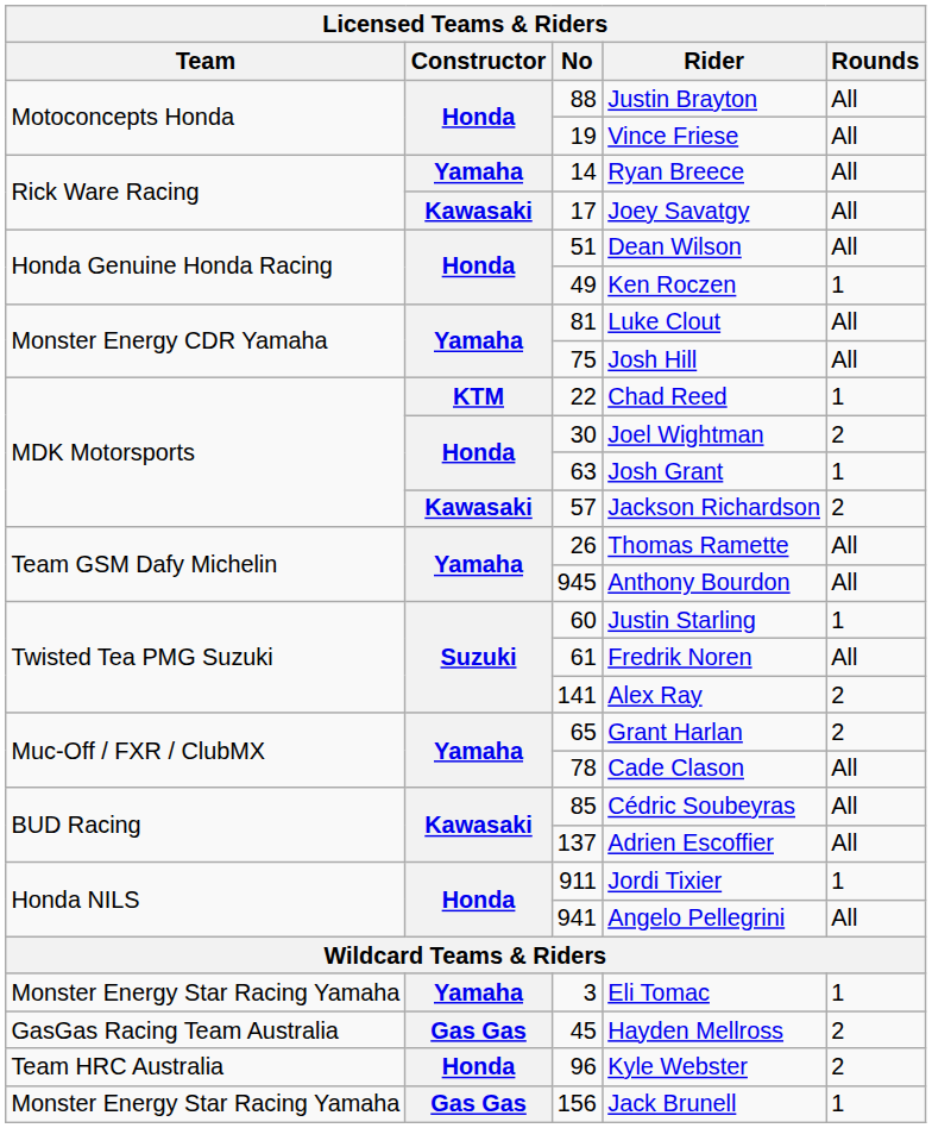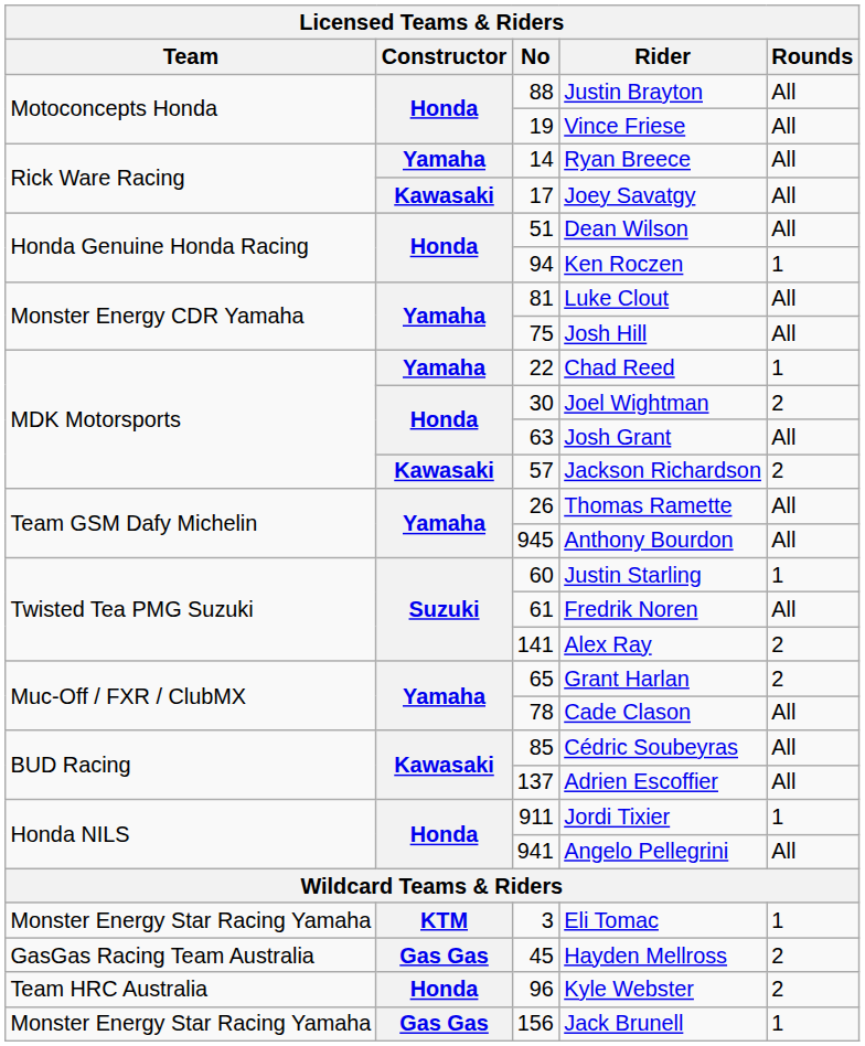Ken Roczen | No: 49 -> 94
Chad Reed | Constructor: KTM -> Yamaha
Josh Grant | Rounds: 1 -> All
Eli Tomac | Constructor: Yamaha -> KTM
